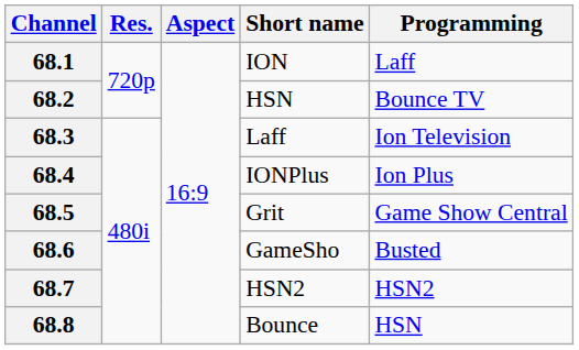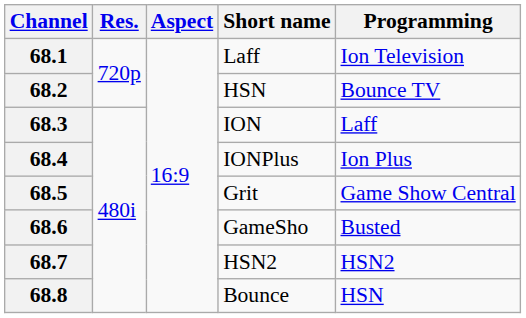68.1 | Short name: ION -> Laff
68.1 | Programming: Laff -> Ion Television
68.3 | Short name: Laff -> ION
68.3 | Programming: Ion Television -> Laff
